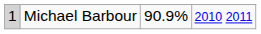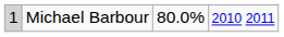Michael Barbour | column 3: 90.9% -> 80.0%
